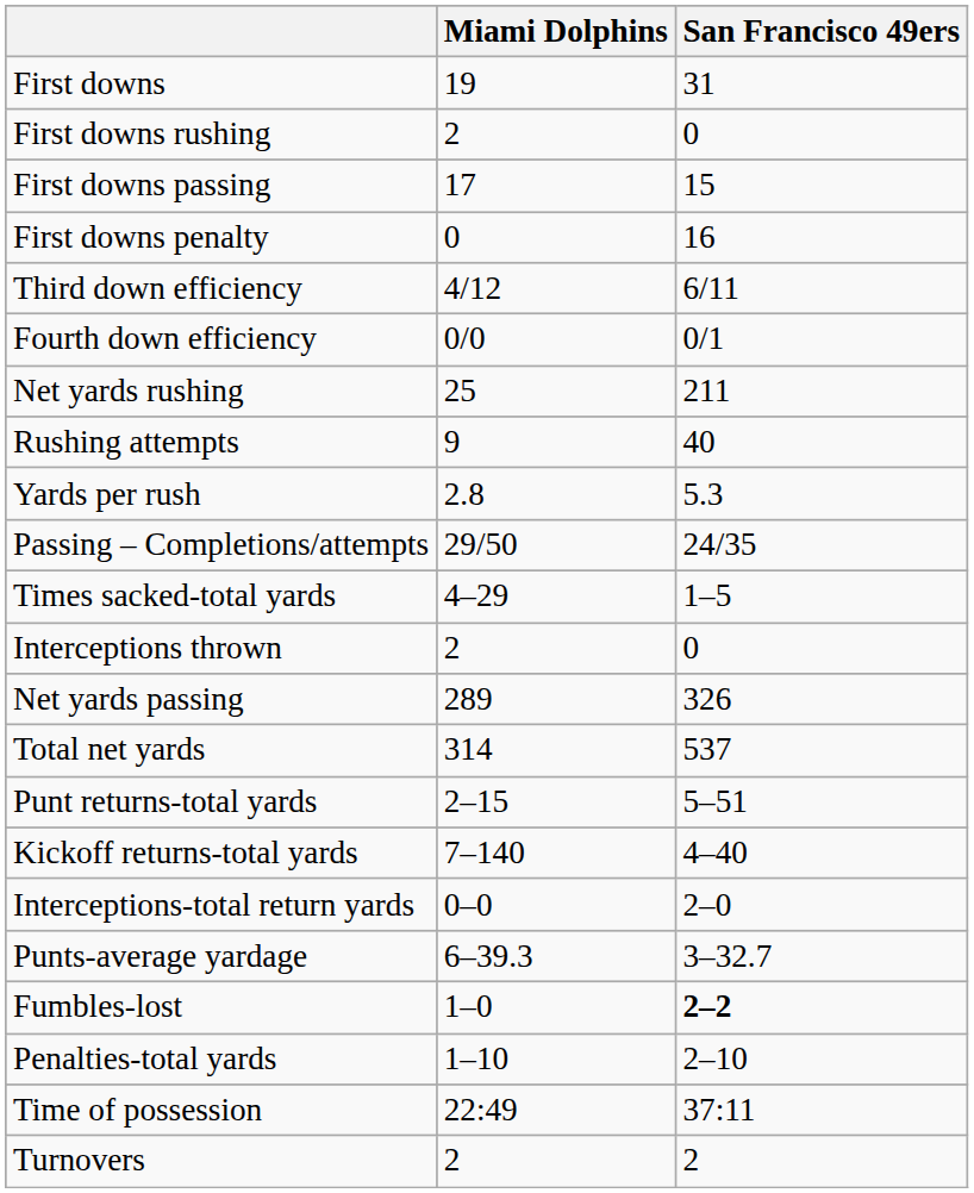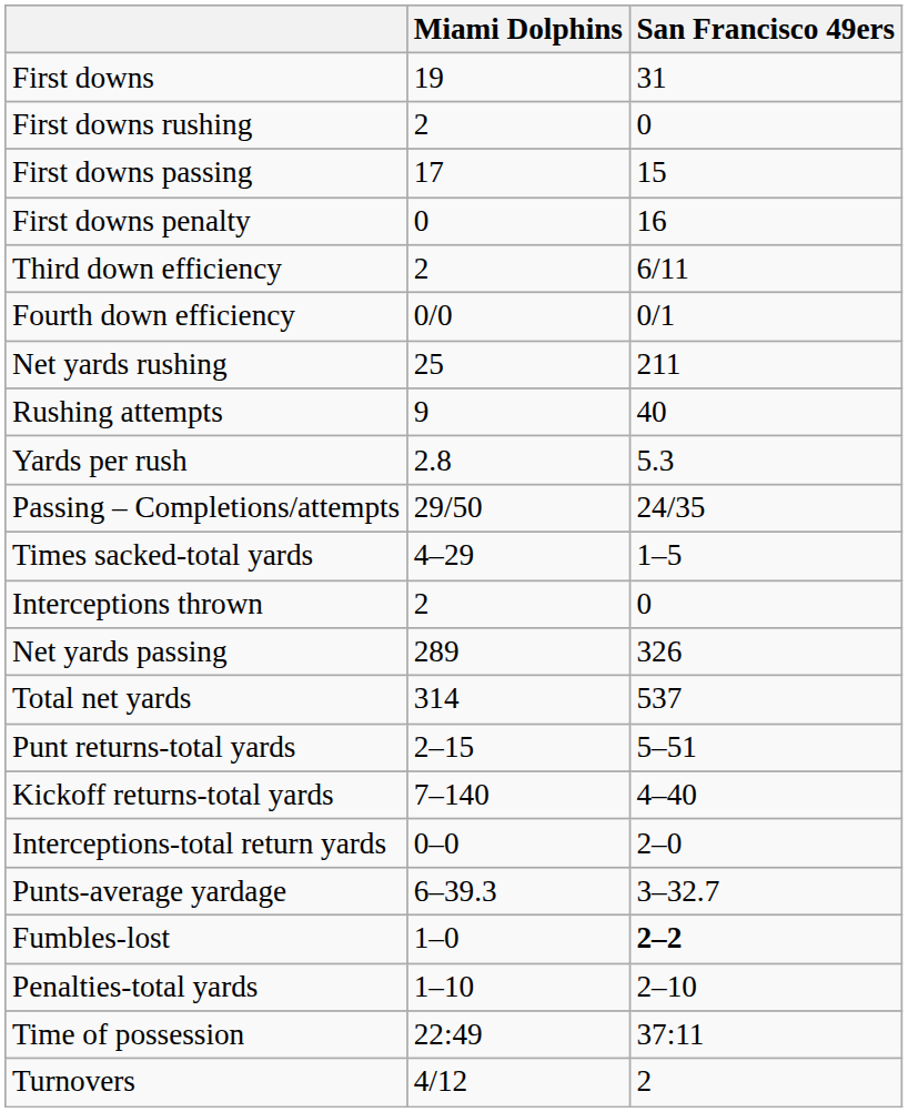Third down efficiency | Miami Dolphins: 4/12 -> 2
Turnovers | Miami Dolphins: 2 -> 4/12
